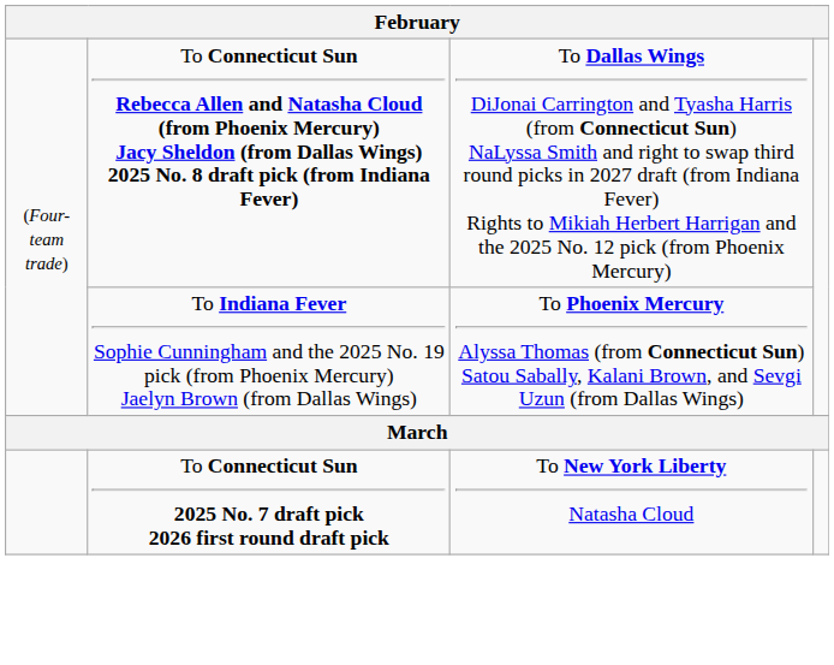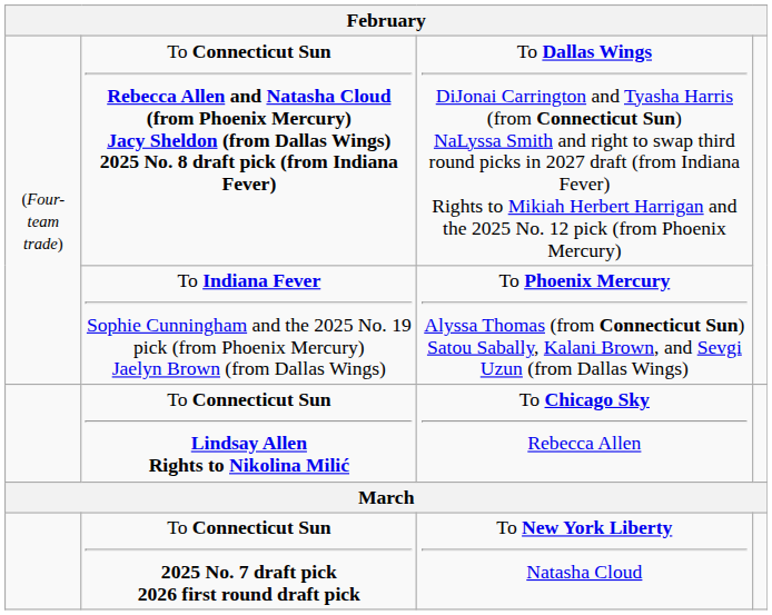+ row: To Connecticut Sun Lindsay Allen Rights to Nikolina Milić | To Chicago Sky Rebecca Allen
